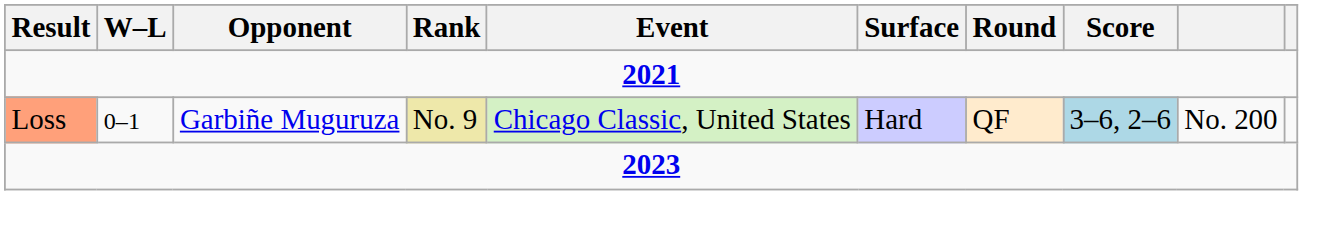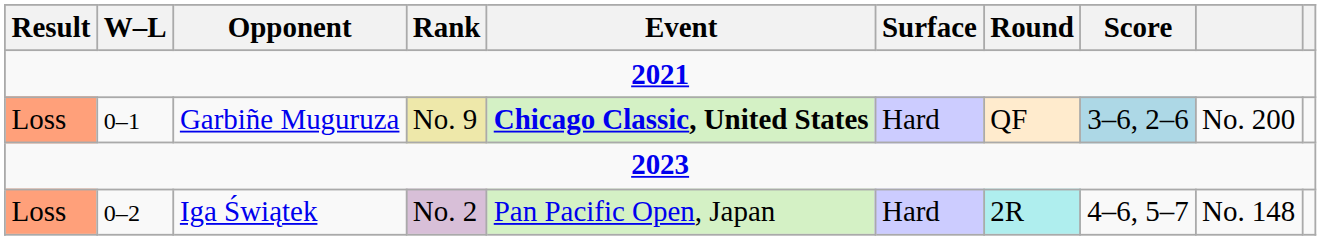Garbiñe Muguruza | Event: normal -> bold
+ row: Loss | 0–2 | Iga Świątek | No. 2 | Pan Pacific Open, Japan | Hard | 2R | 4–6, 5–7 | No. 148
